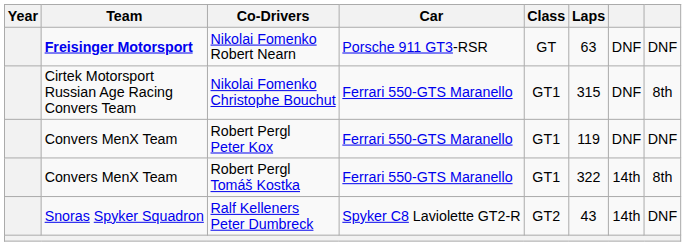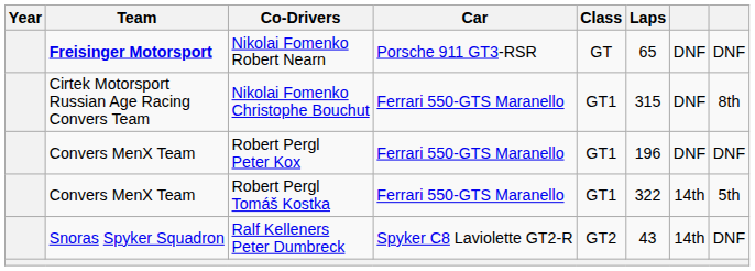Nikolai Fomenko Robert Nearn | Laps: 63 -> 65
Robert Pergl Peter Kox | Laps: 119 -> 196
Robert Pergl Tomáš Kostka | column 8: 8th -> 5th
